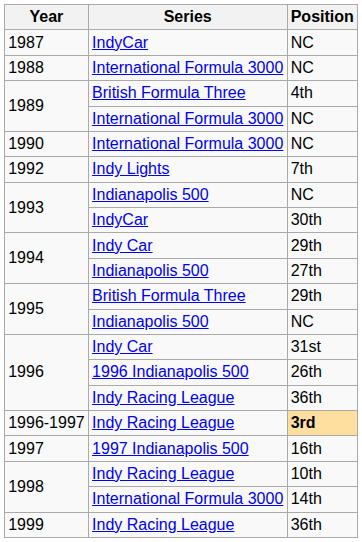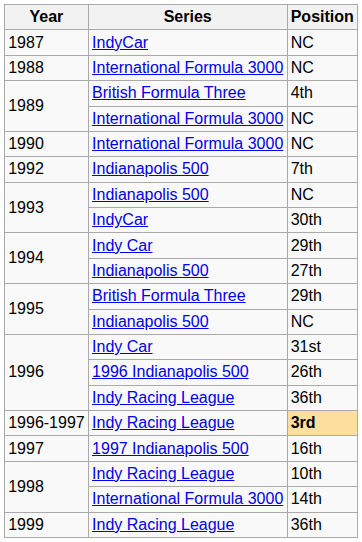1992 | Series: Indy Lights -> Indianapolis 500
